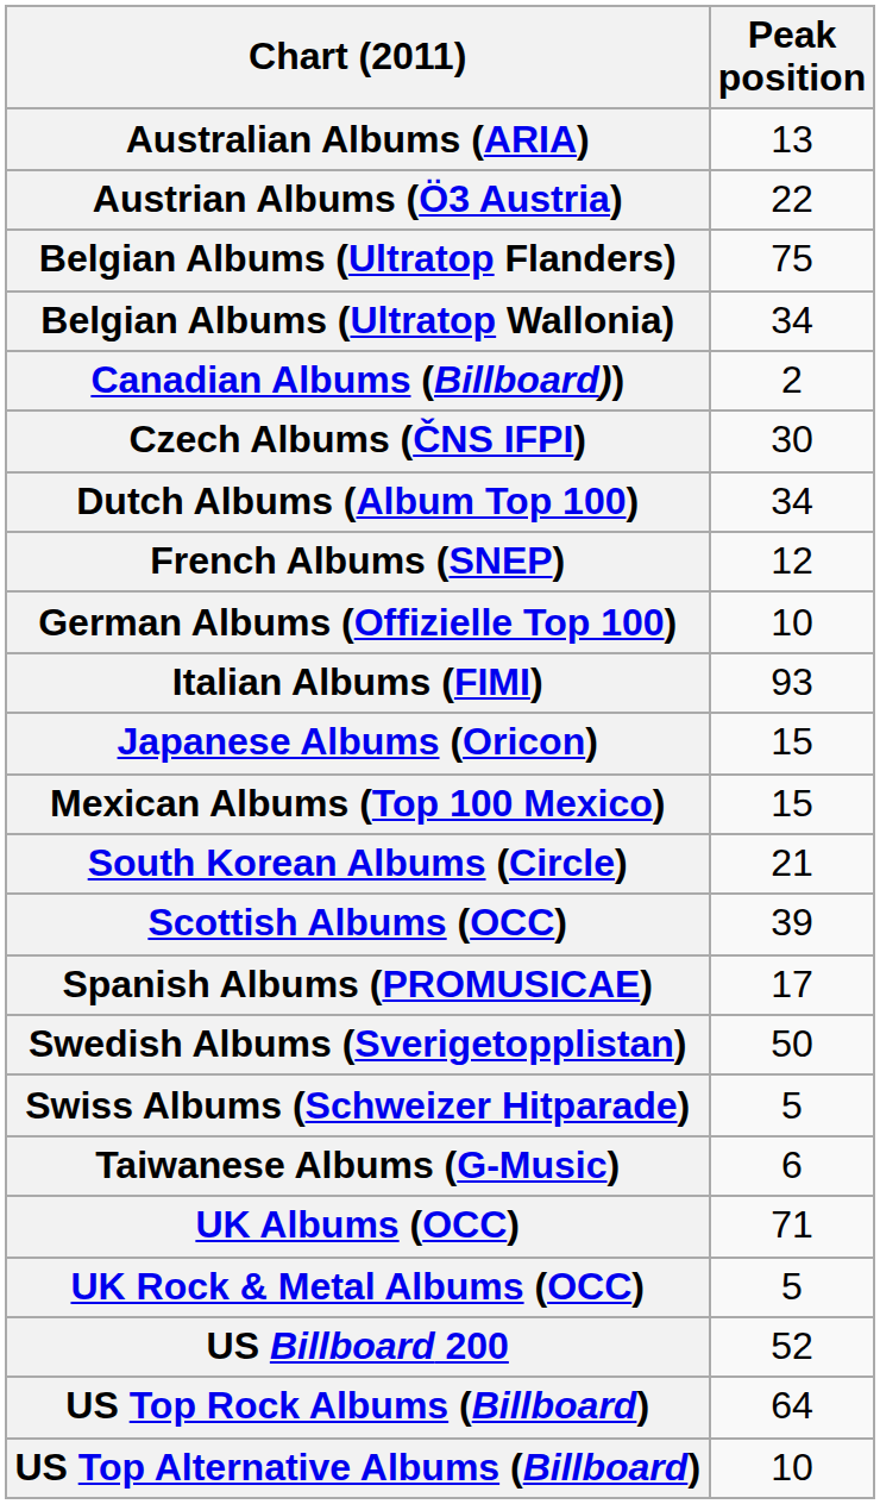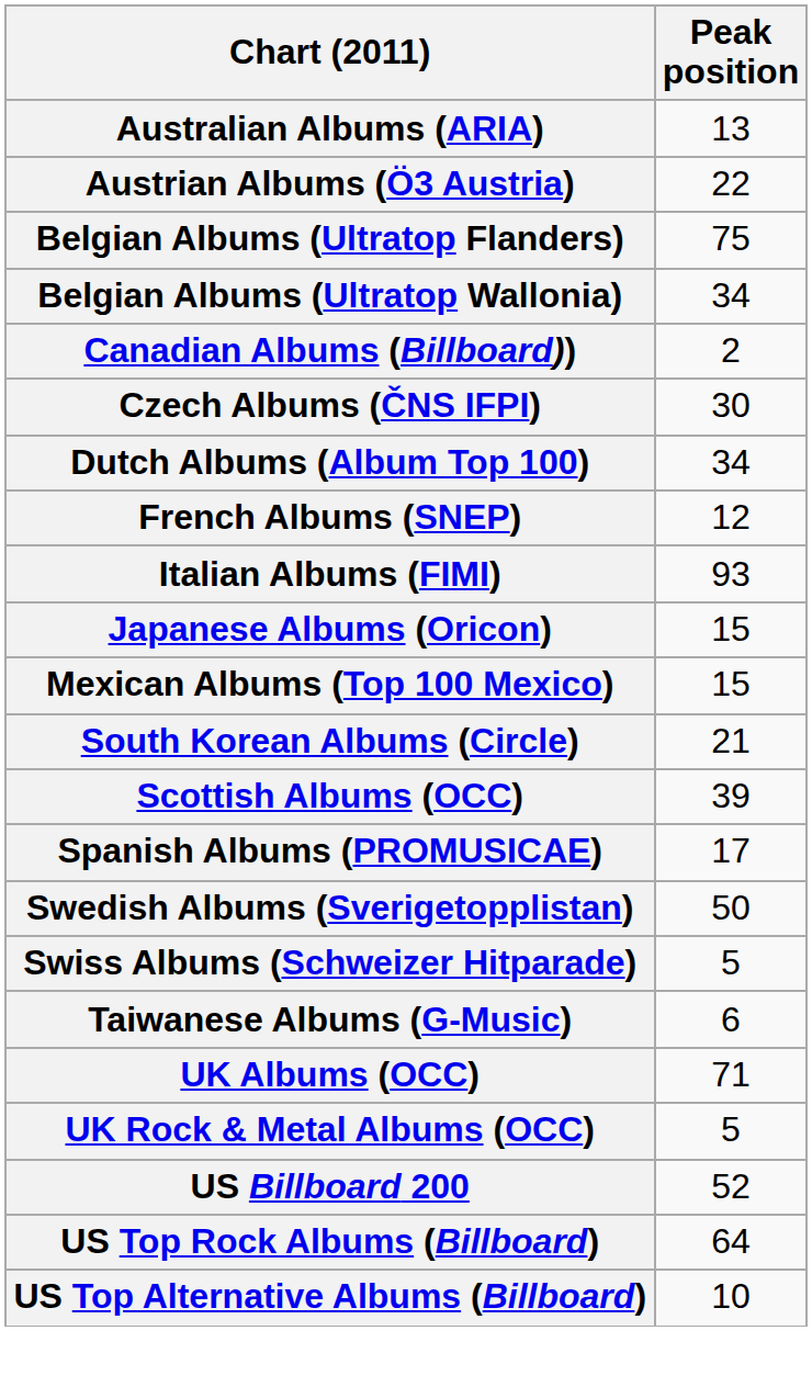- row: German Albums (Offizielle Top 100) | 10
